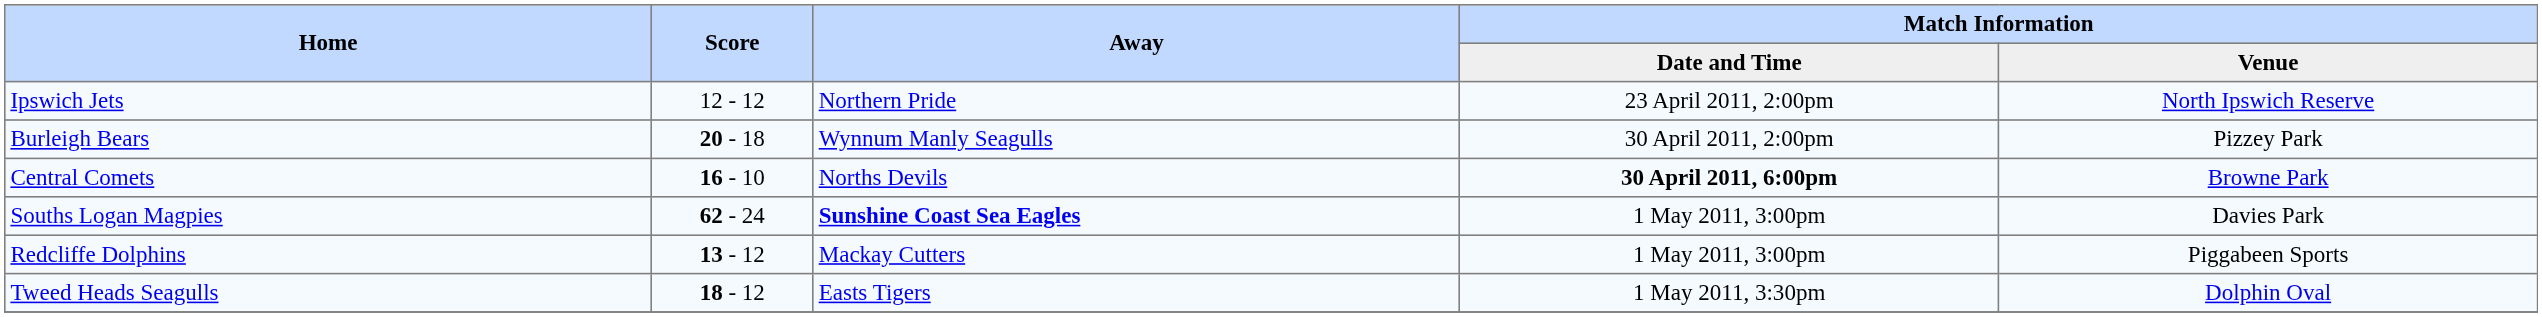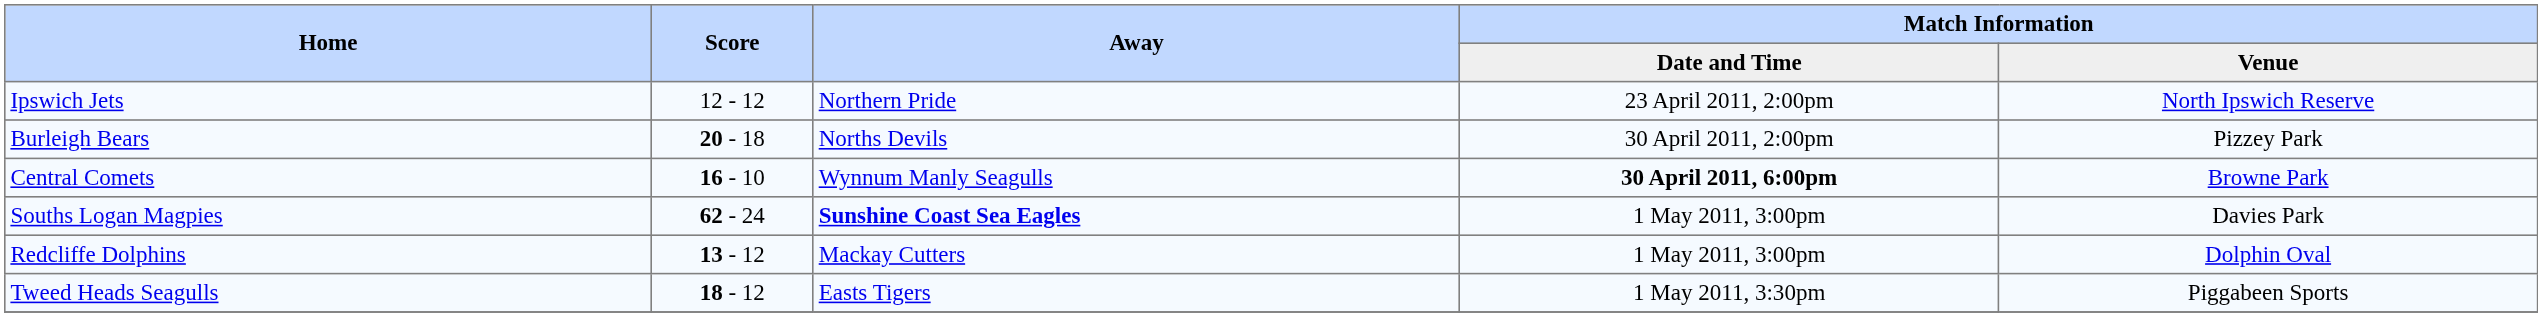Burleigh Bears | Away: Wynnum Manly Seagulls -> Norths Devils
Central Comets | Away: Norths Devils -> Wynnum Manly Seagulls
Redcliffe Dolphins | Match Information / Venue: Piggabeen Sports -> Dolphin Oval
Tweed Heads Seagulls | Match Information / Venue: Dolphin Oval -> Piggabeen Sports
